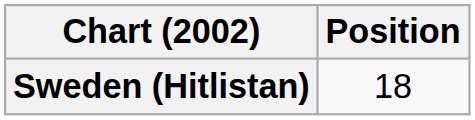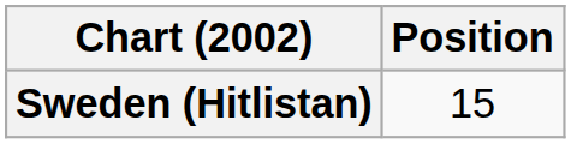Sweden (Hitlistan) | Position: 18 -> 15
